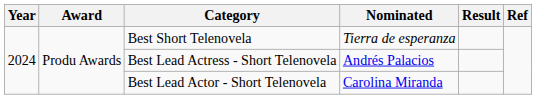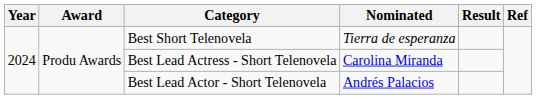Best Lead Actress - Short Telenovela | Nominated: Andrés Palacios -> Carolina Miranda
Best Lead Actor - Short Telenovela | Nominated: Carolina Miranda -> Andrés Palacios
